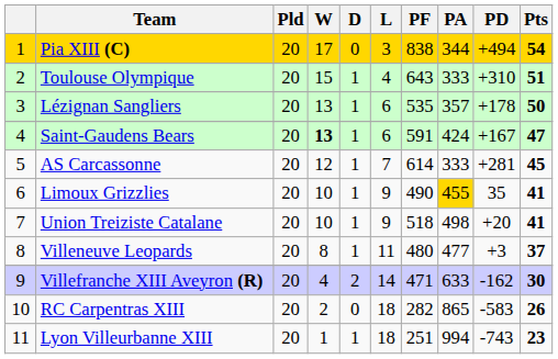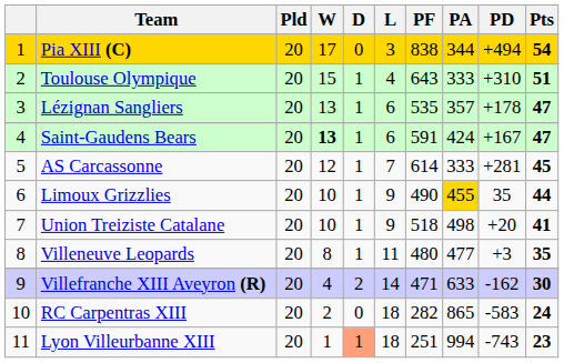Lézignan Sangliers | Pts: 50 -> 47
Limoux Grizzlies | Pts: 41 -> 44
Villeneuve Leopards | Pts: 37 -> 35
RC Carpentras XIII | Pts: 26 -> 24
Lyon Villeurbanne XIII | D: no background -> lightsalmon background
